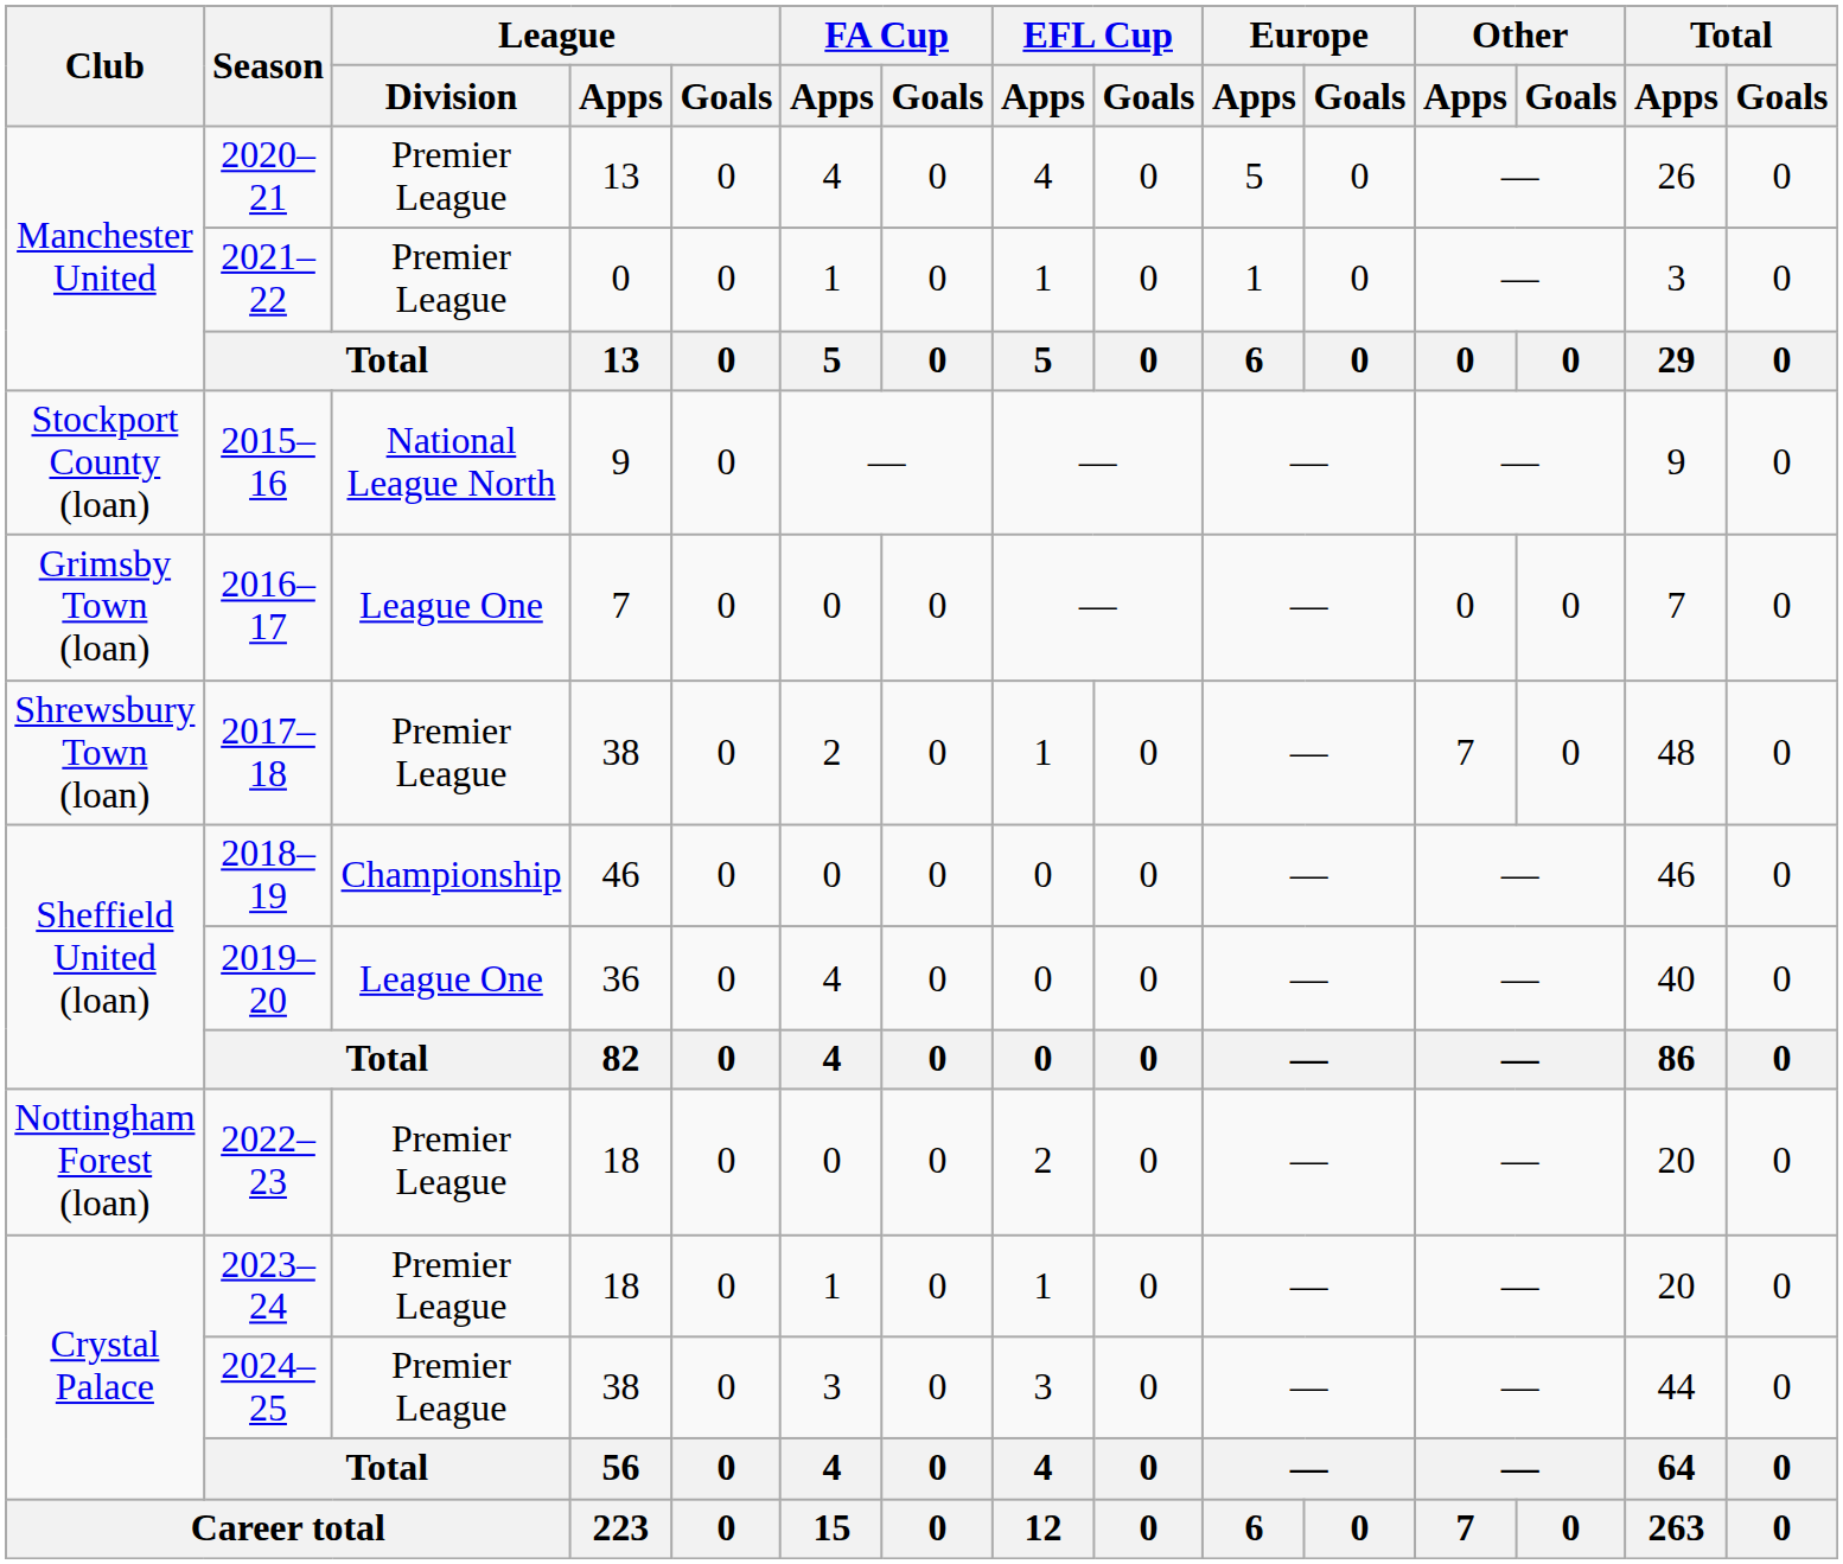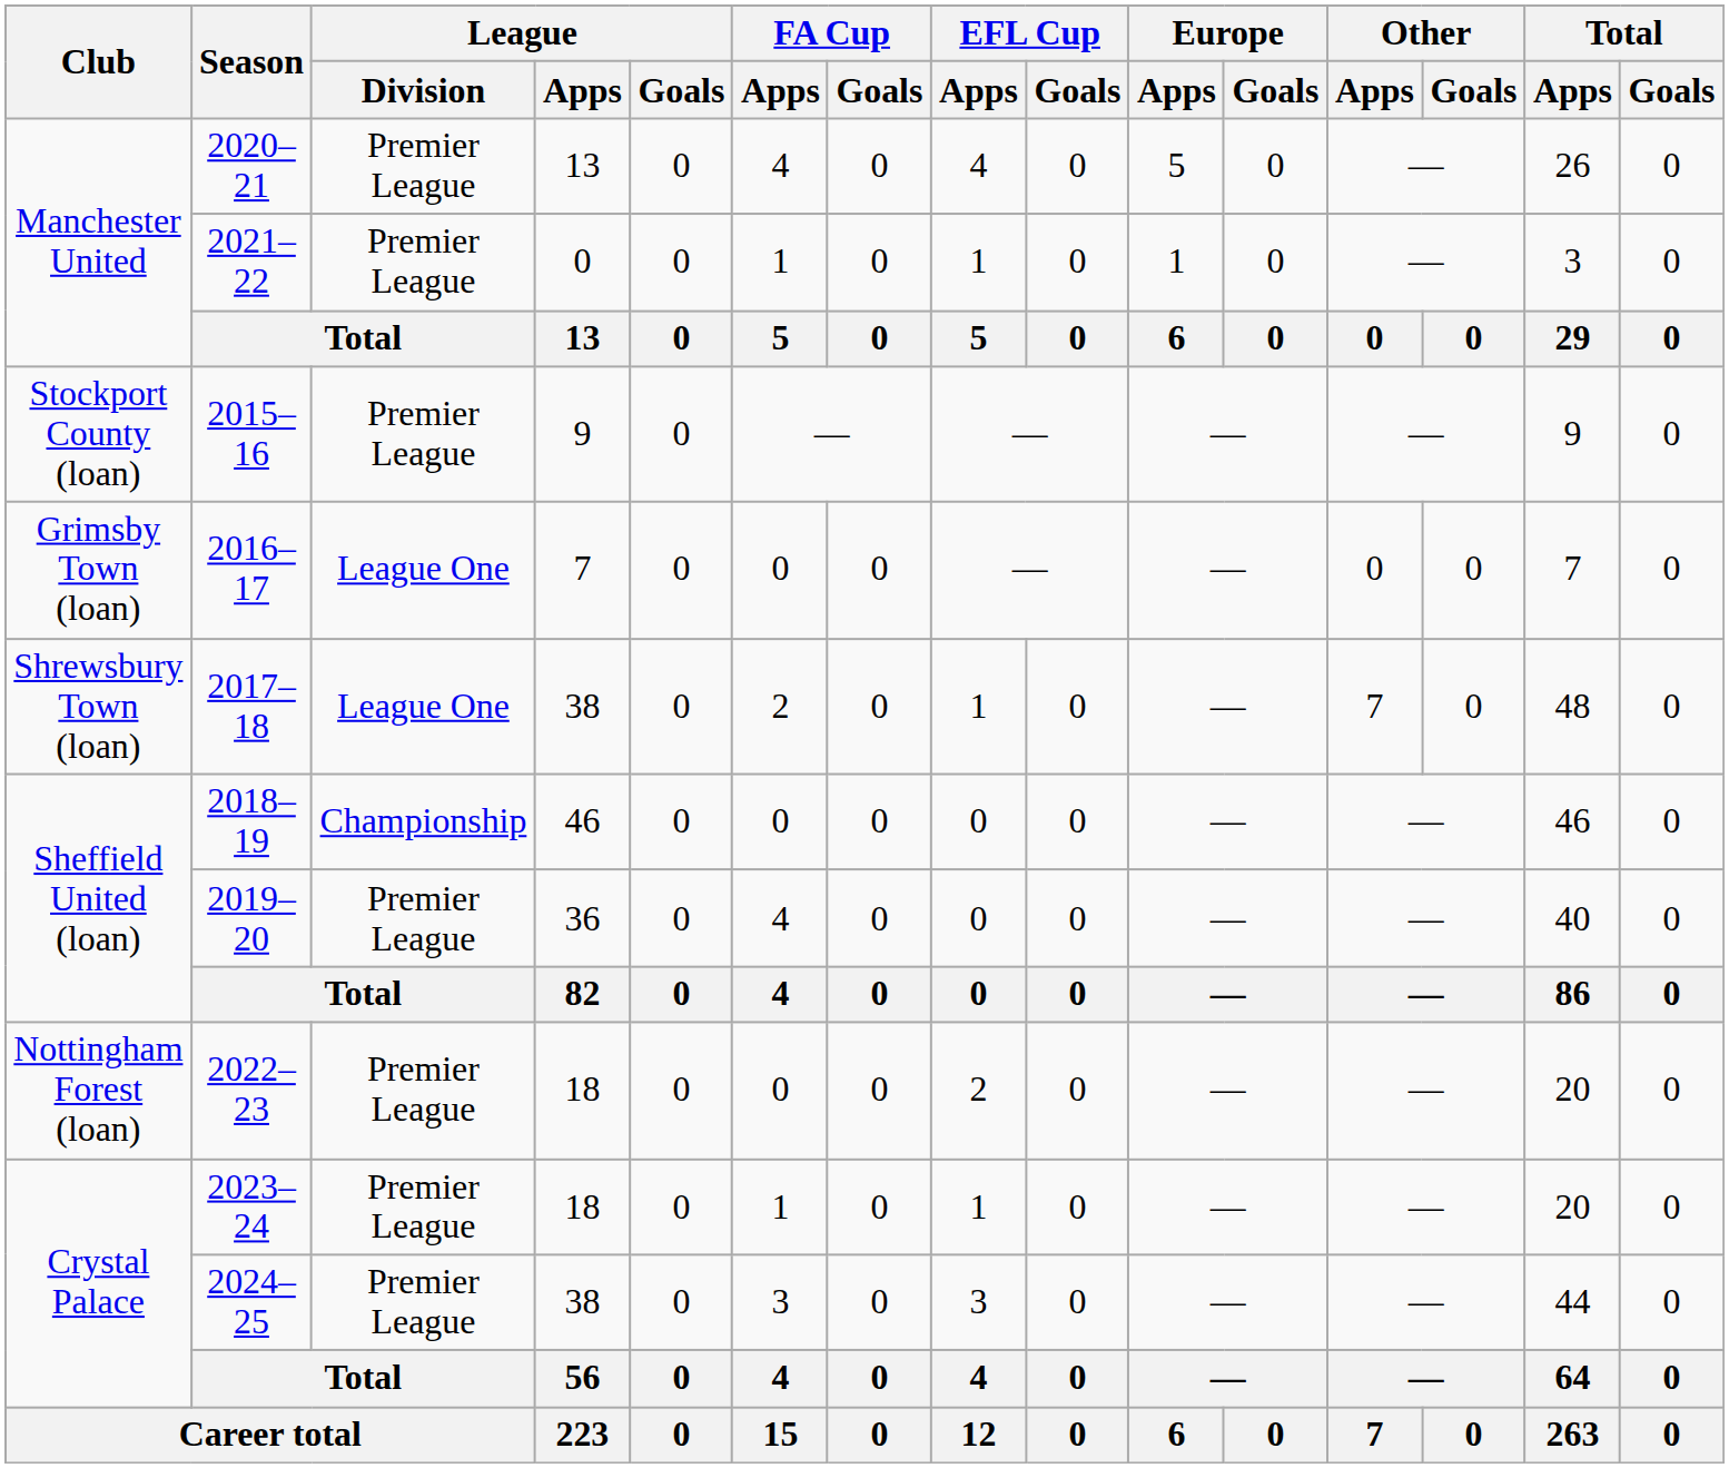2015–16 | League / Division: National League North -> Premier League
2017–18 | League / Division: Premier League -> League One
2019–20 | League / Division: League One -> Premier League
